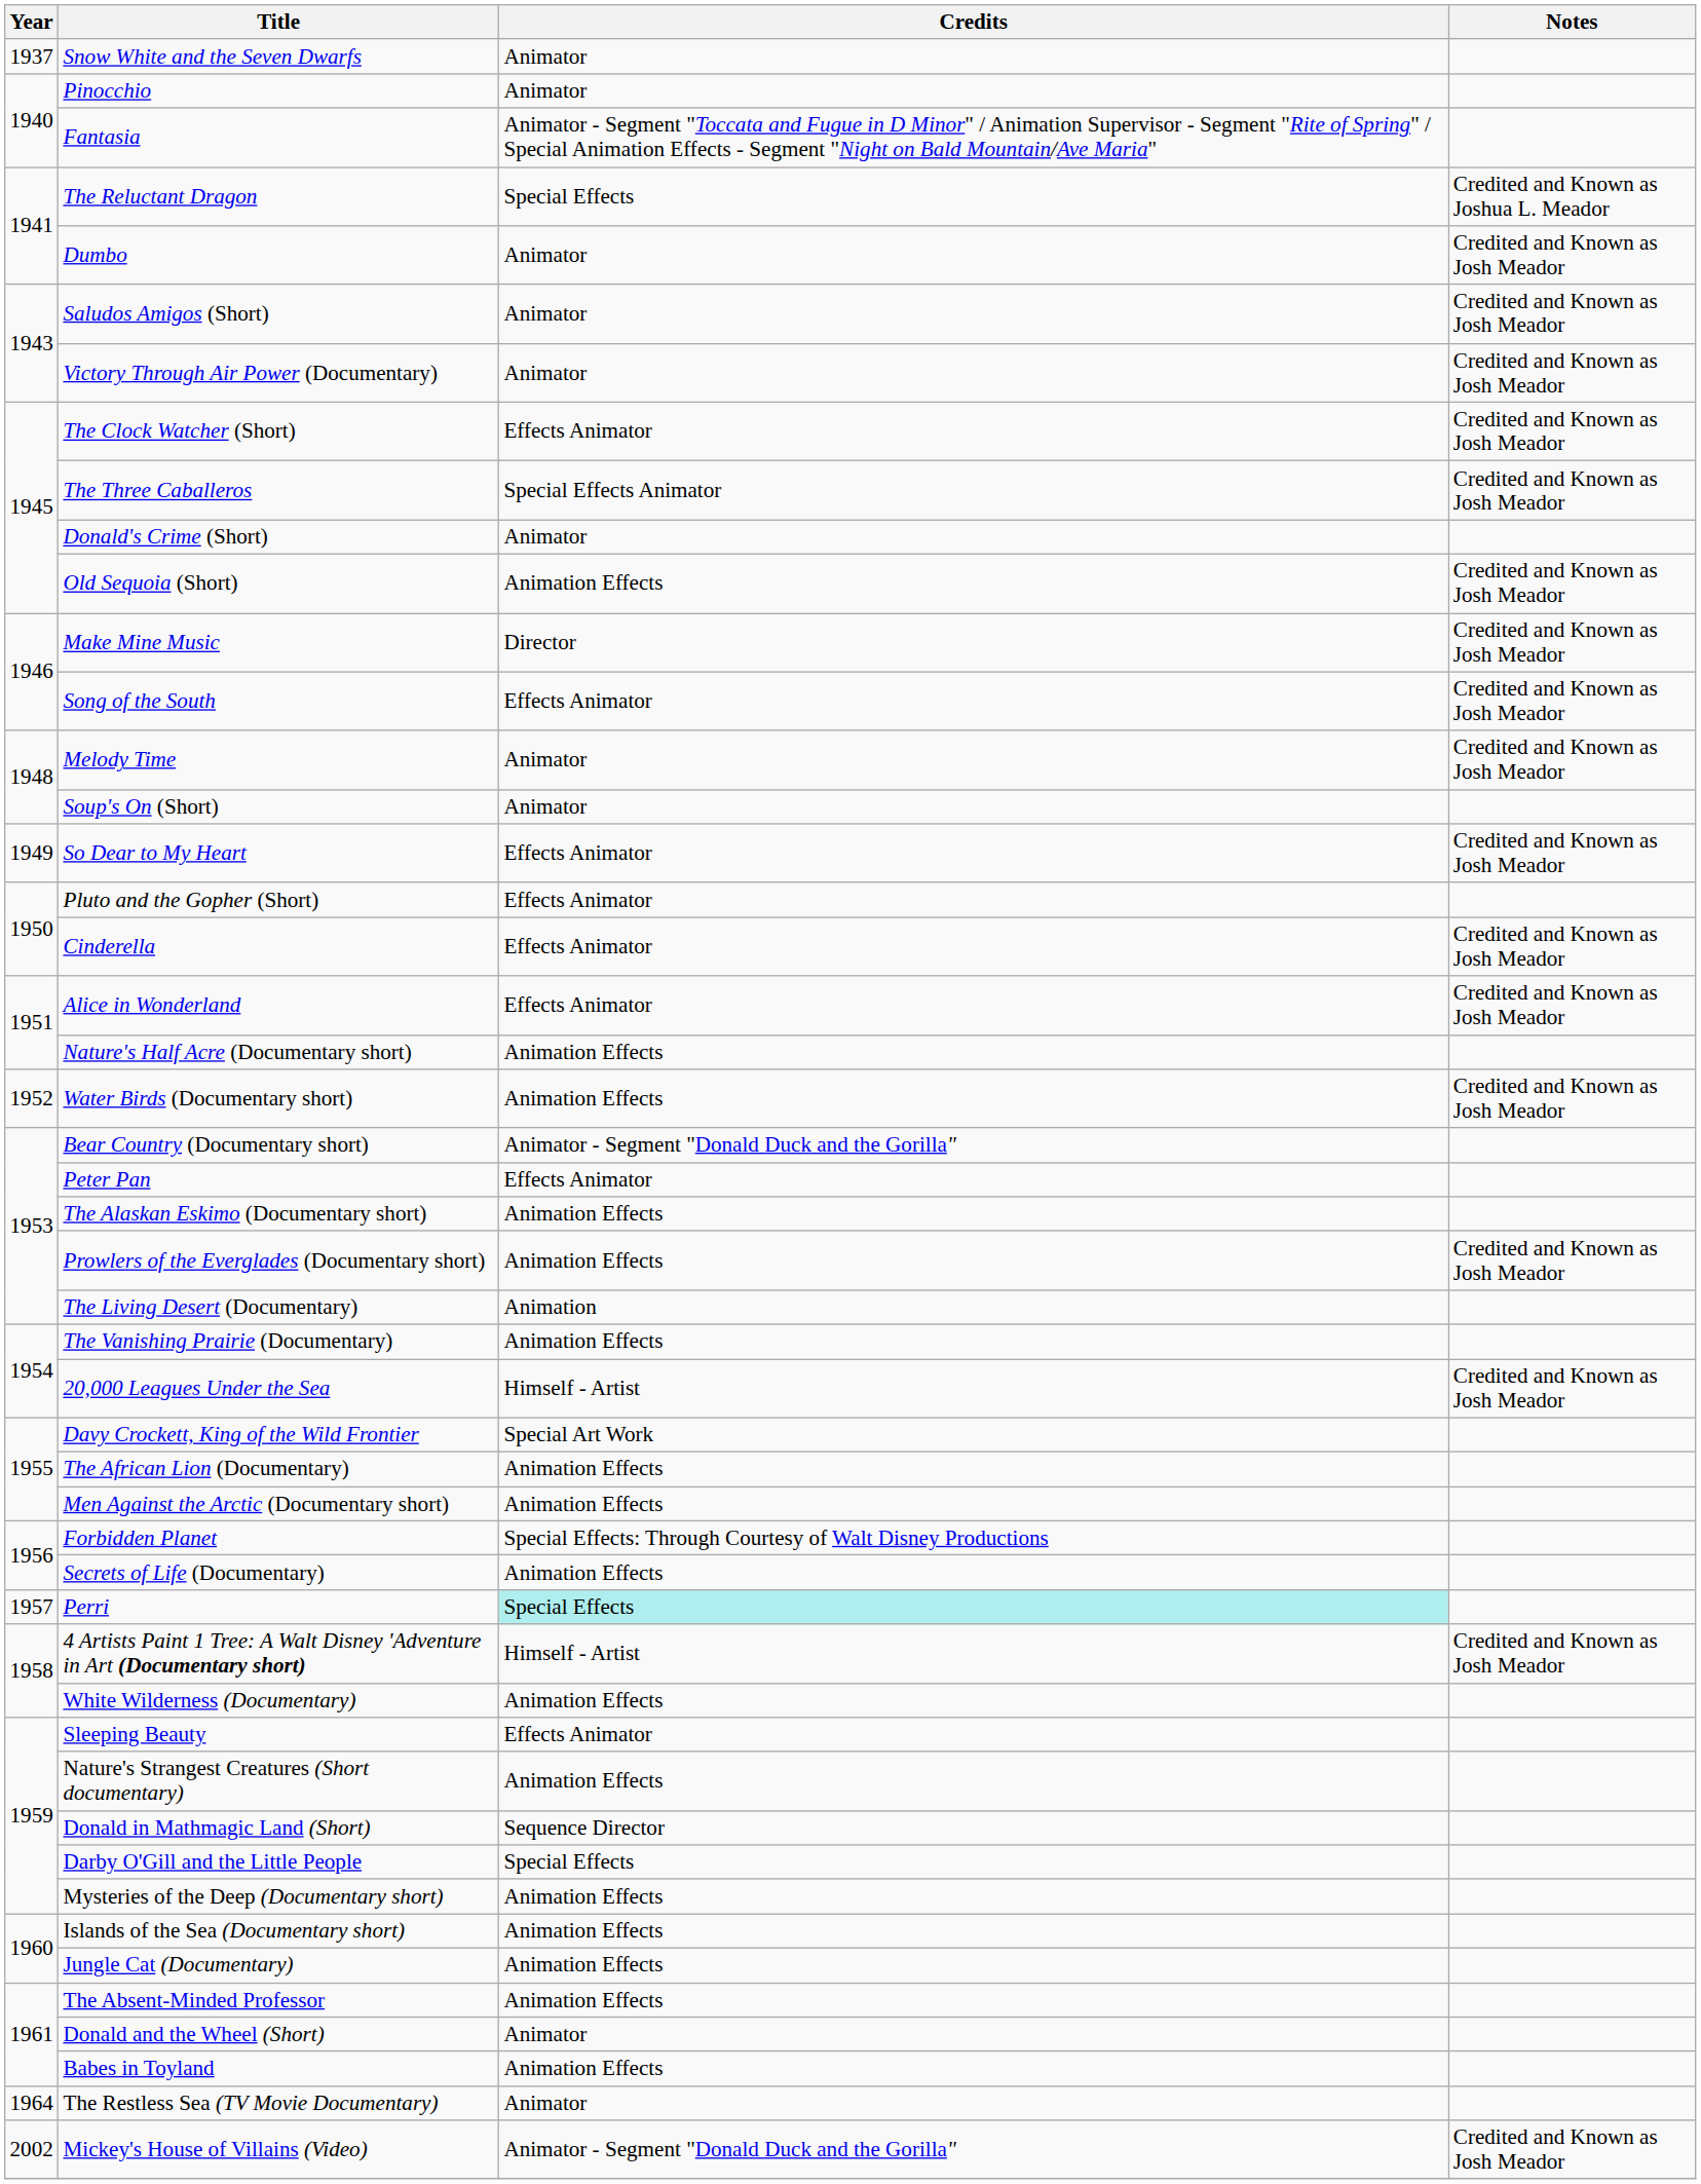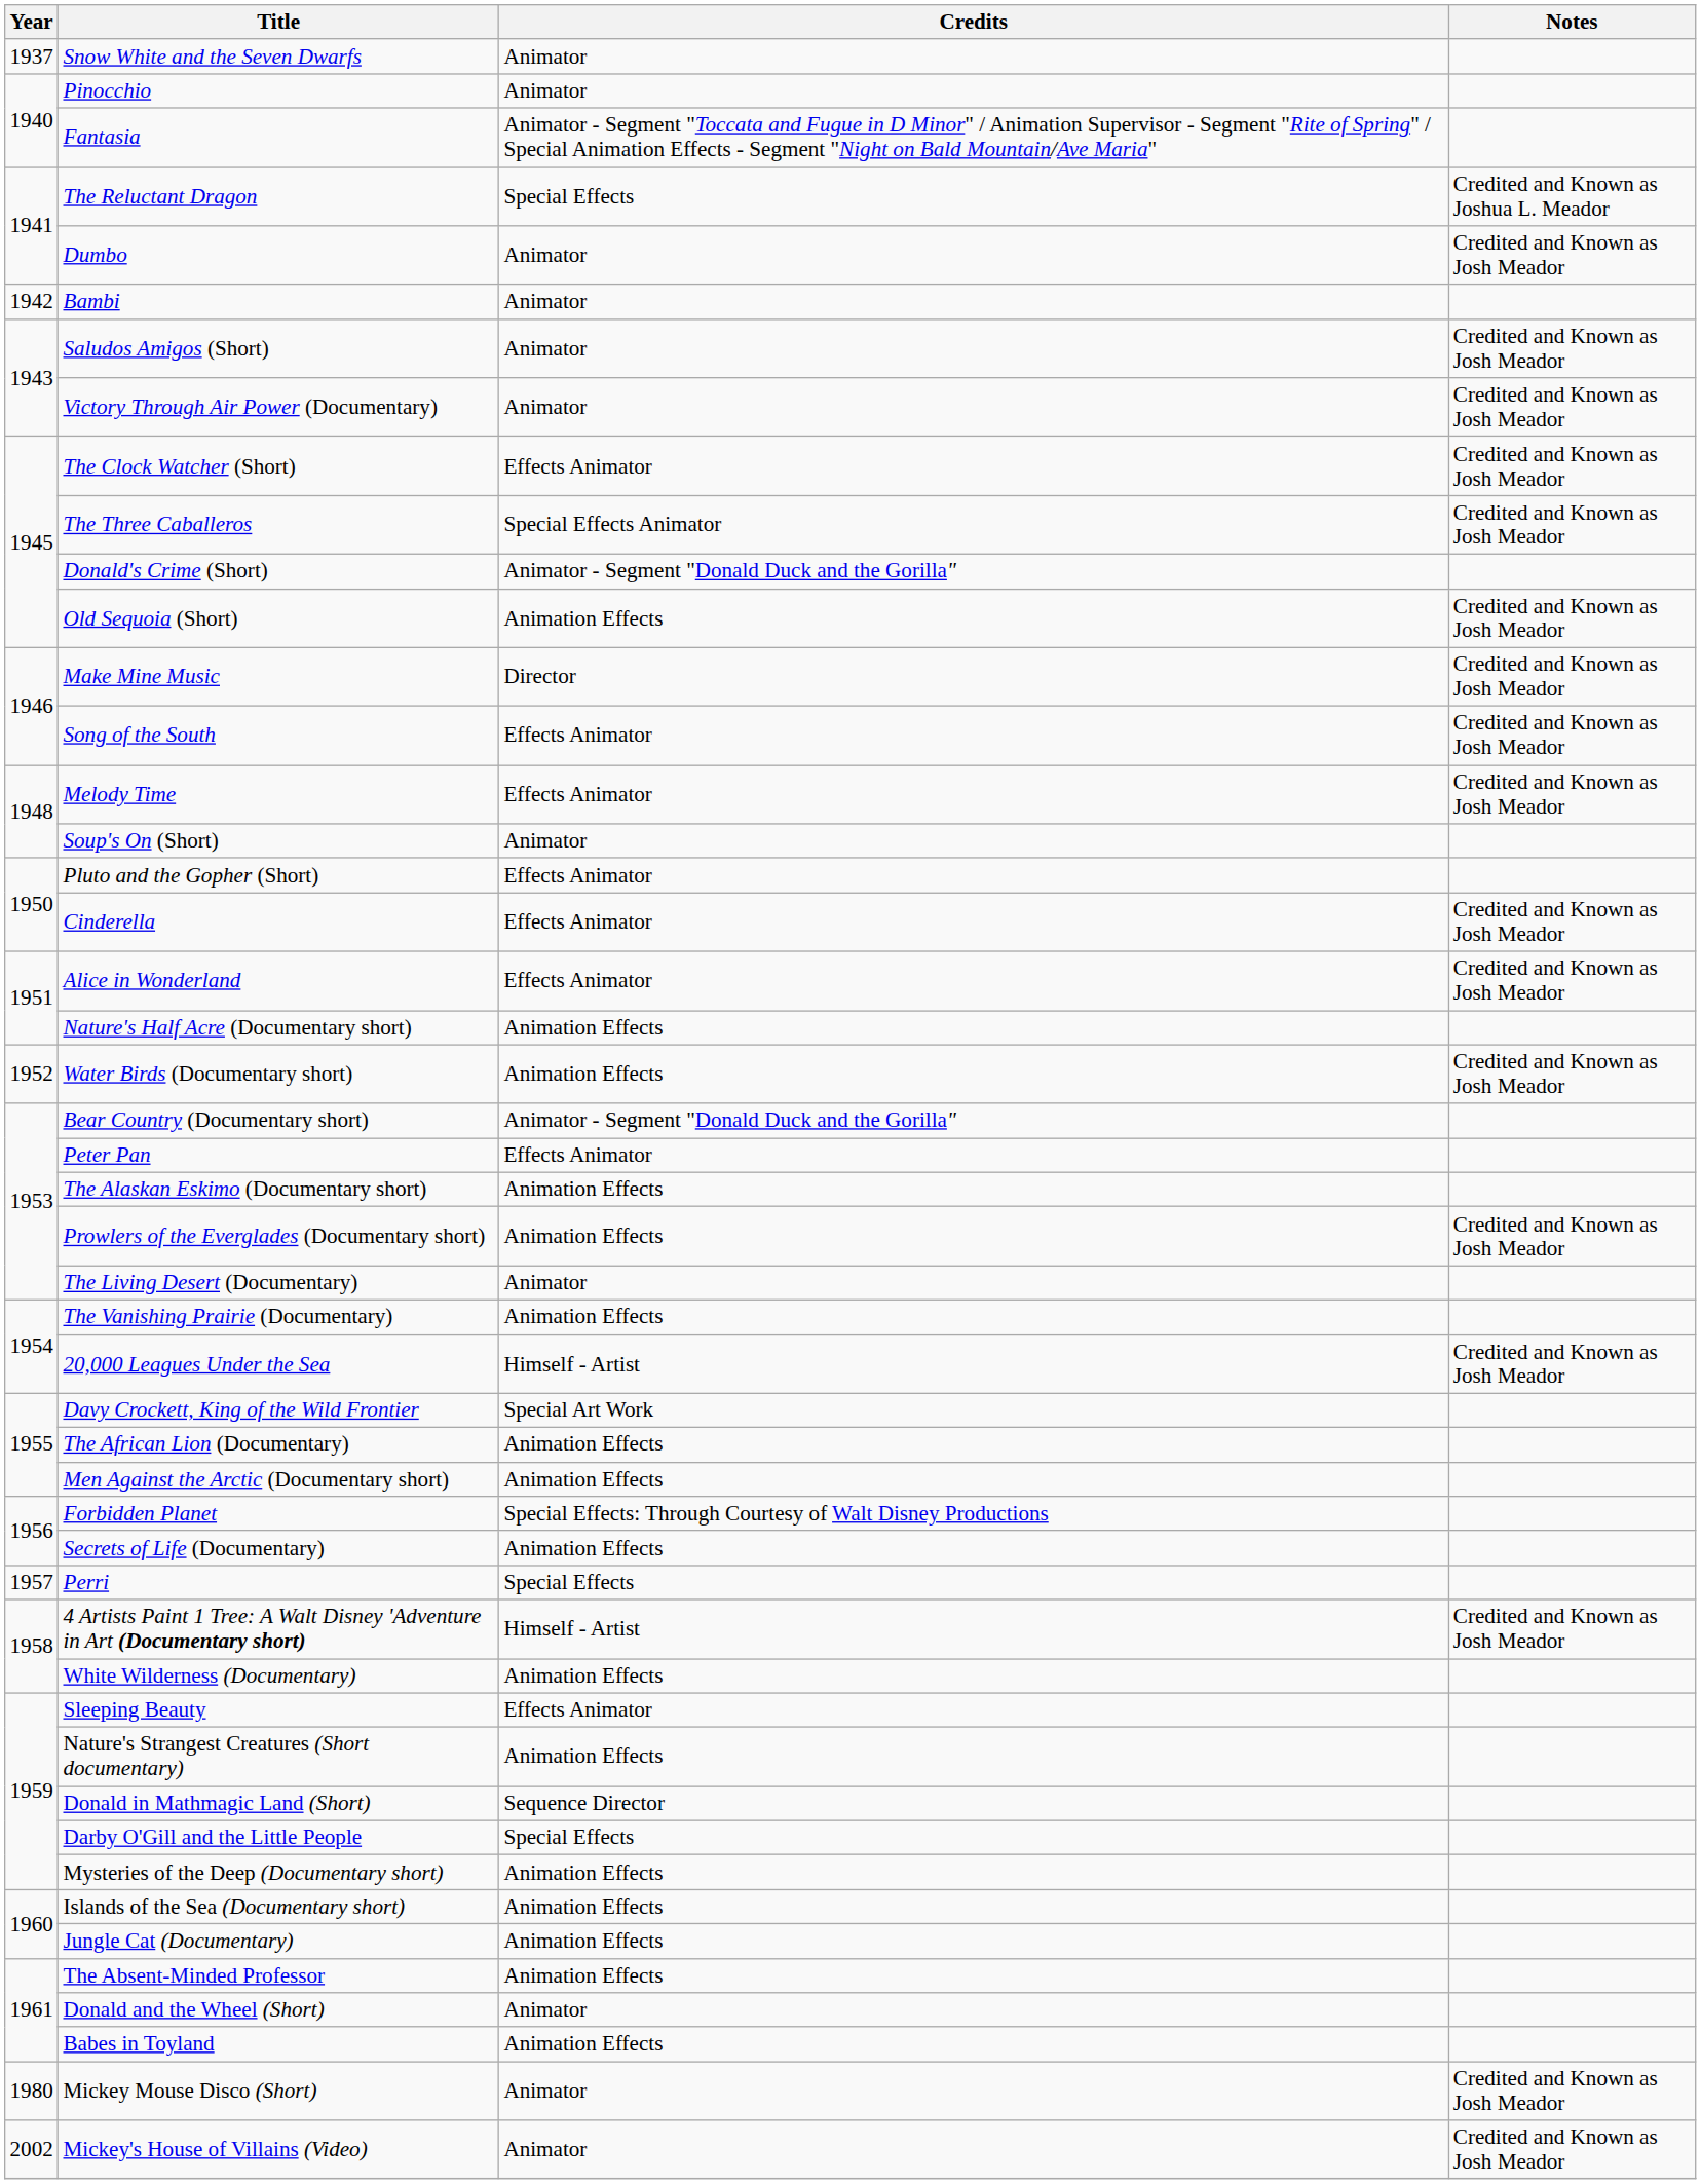+ row: 1942 | Bambi | Animator
Donald's Crime (Short) | Credits: Animator -> Animator - Segment "Donald Duck and the Gorilla"
Melody Time | Credits: Animator -> Effects Animator
- row: 1949 | So Dear to My Heart | Effects Animator | Credited and Known as Josh Meador
The Living Desert (Documentary) | Credits: Animation -> Animator
Perri | Credits: paleturquoise background -> no background
- row: 1964 | The Restless Sea (TV Movie Documentary) | Animator
+ row: 1980 | Mickey Mouse Disco (Short) | Animator | Credited and Known as Josh Meador
Mickey's House of Villains (Video) | Credits: Animator - Segment "Donald Duck and the Gorilla" -> Animator
